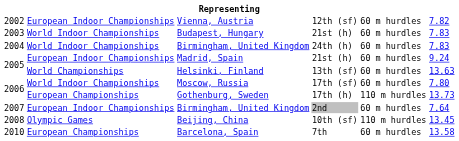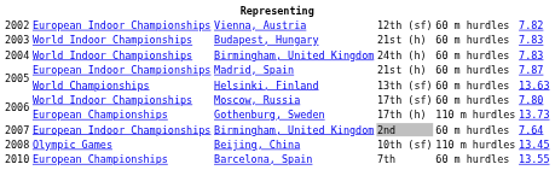Madrid, Spain | column 6: 9.24 -> 7.87
Barcelona, Spain | column 6: 13.58 -> 13.55
